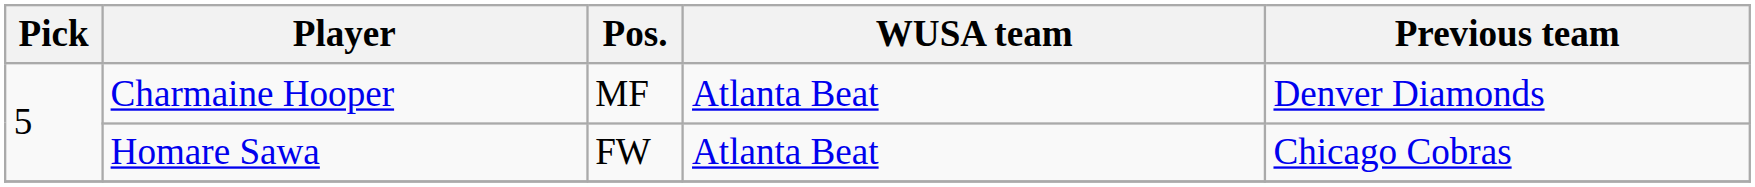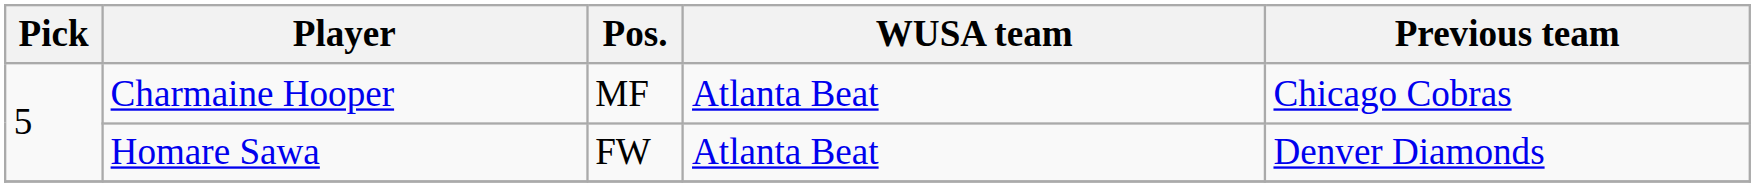Charmaine Hooper | Previous team: Denver Diamonds -> Chicago Cobras
Homare Sawa | Previous team: Chicago Cobras -> Denver Diamonds
